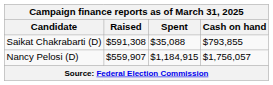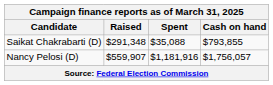Saikat Chakrabarti (D) | Raised: $591,308 -> $291,348
Nancy Pelosi (D) | Spent: $1,184,915 -> $1,181,916
